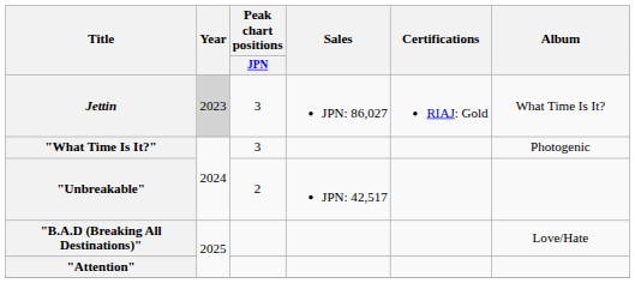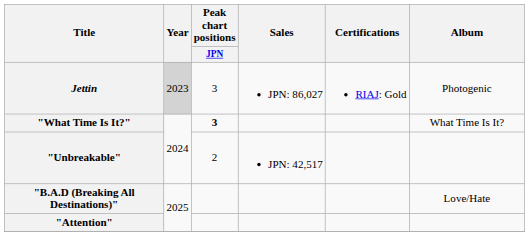Jettin | Album: What Time Is It? -> Photogenic
"What Time Is It?" | Peak chart positions / JPN: normal -> bold
"What Time Is It?" | Album: Photogenic -> What Time Is It?
